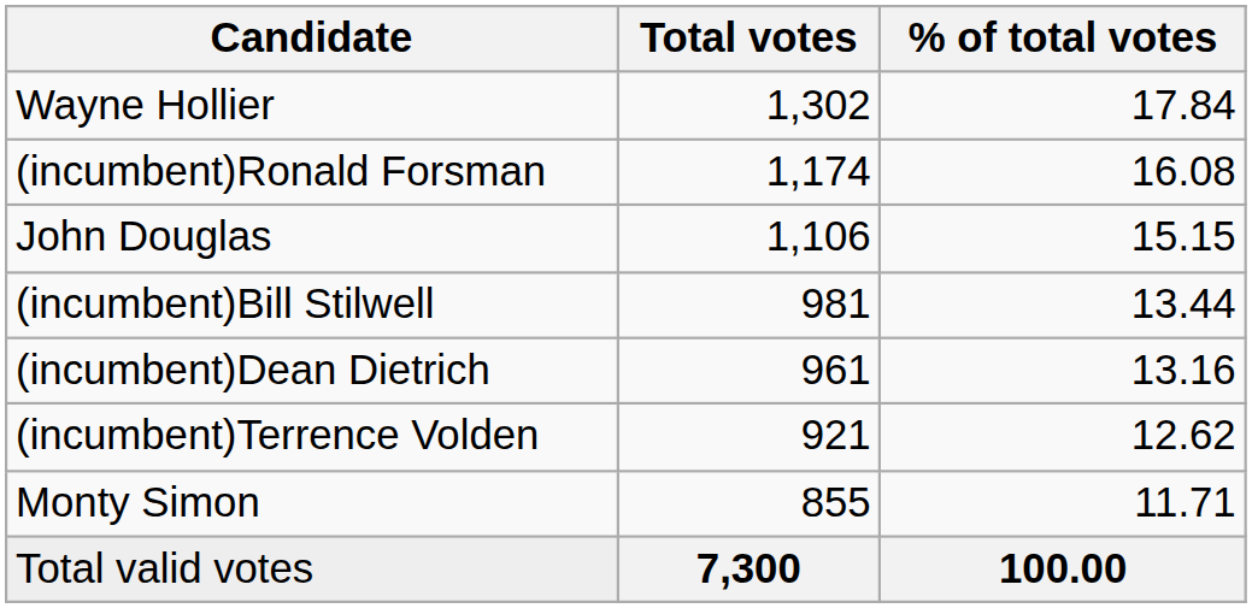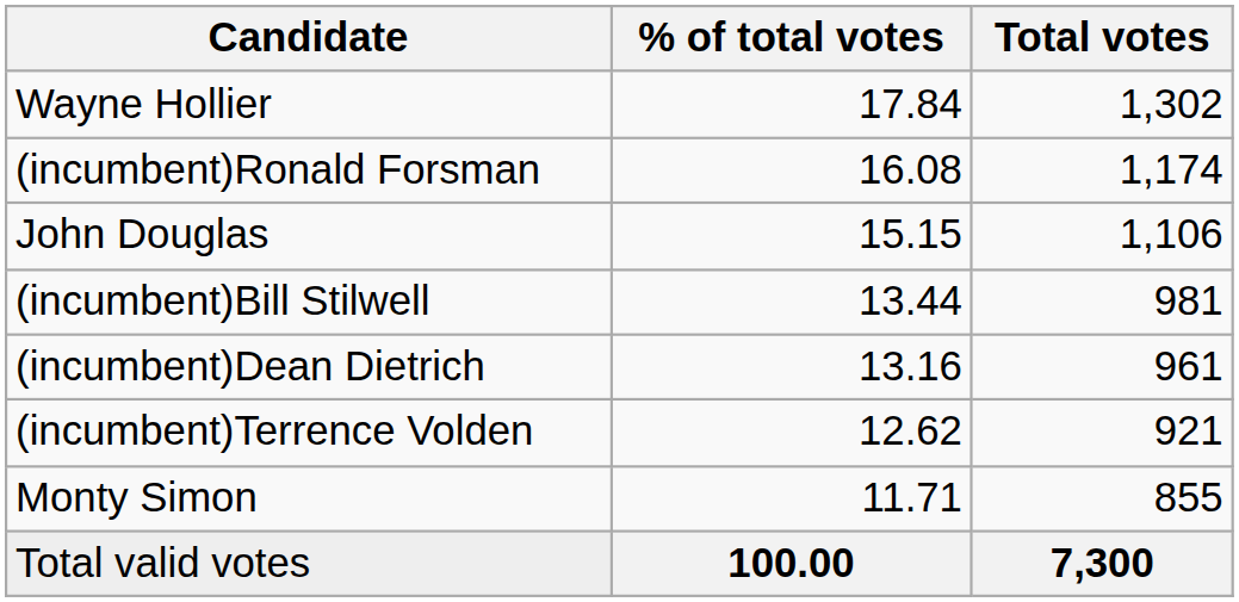columns swapped: Total votes <-> % of total votes
